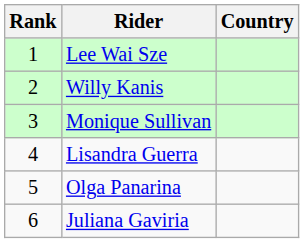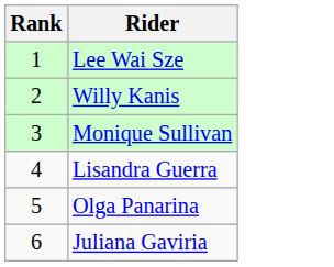- column: Country
